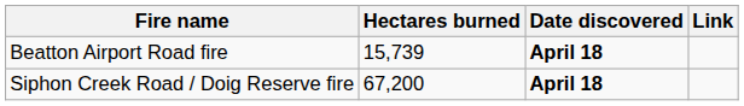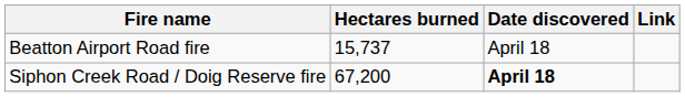Beatton Airport Road fire | Hectares burned: 15,739 -> 15,737
Beatton Airport Road fire | Date discovered: bold -> normal
